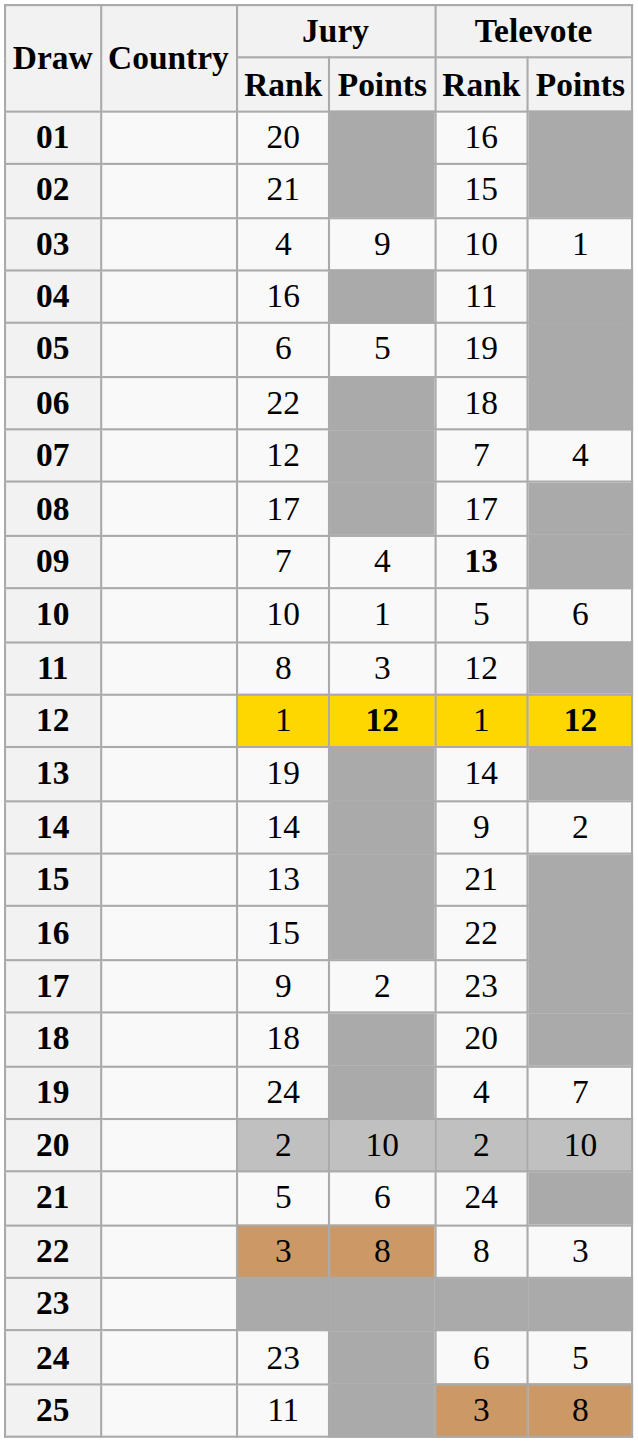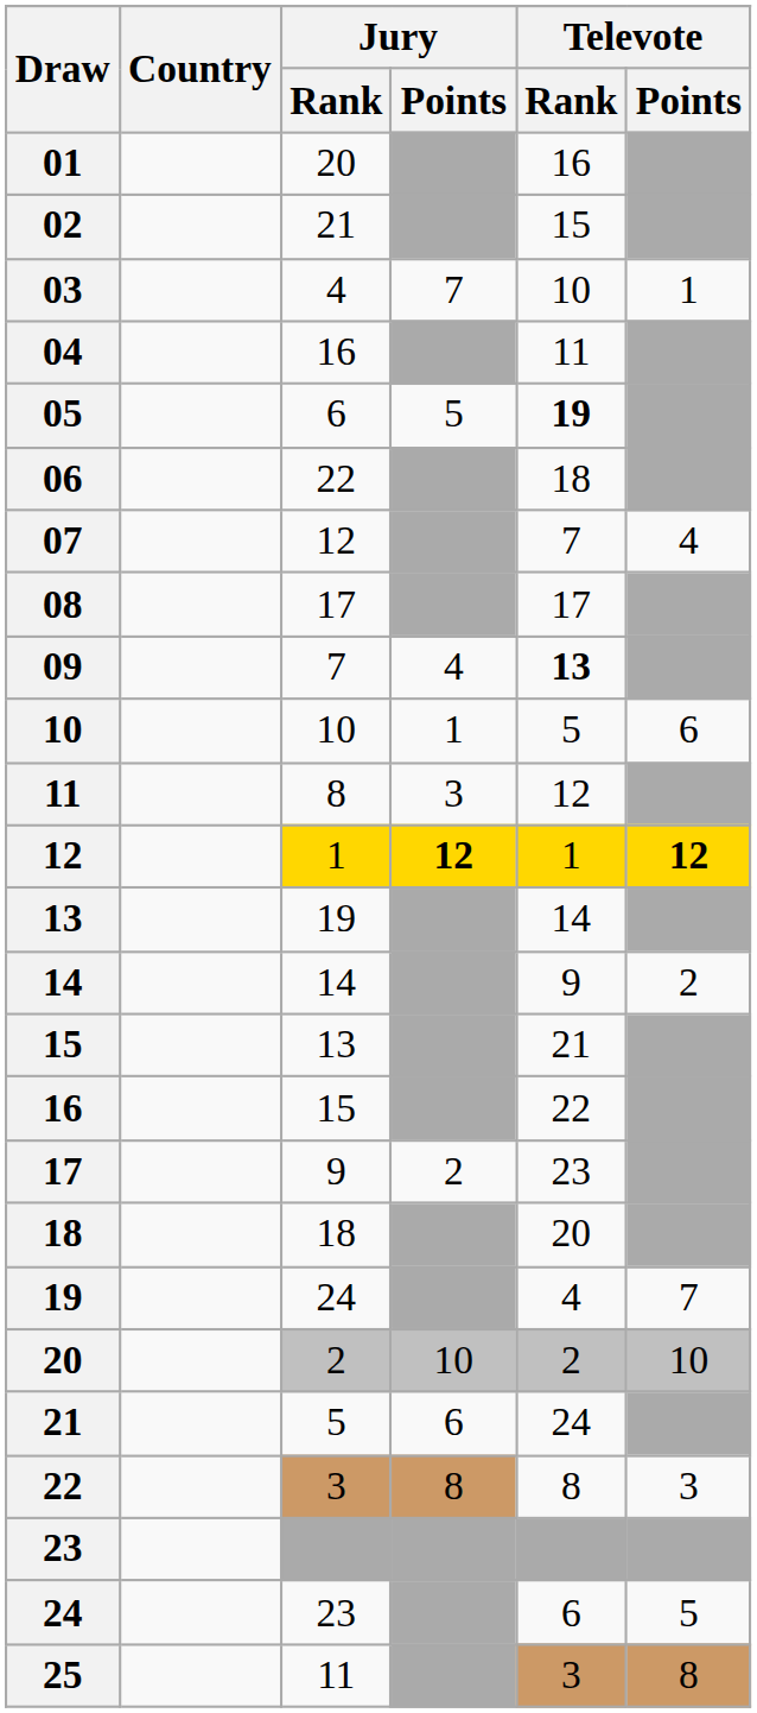03 | Jury / Points: 9 -> 7
05 | Televote / Rank: normal -> bold
